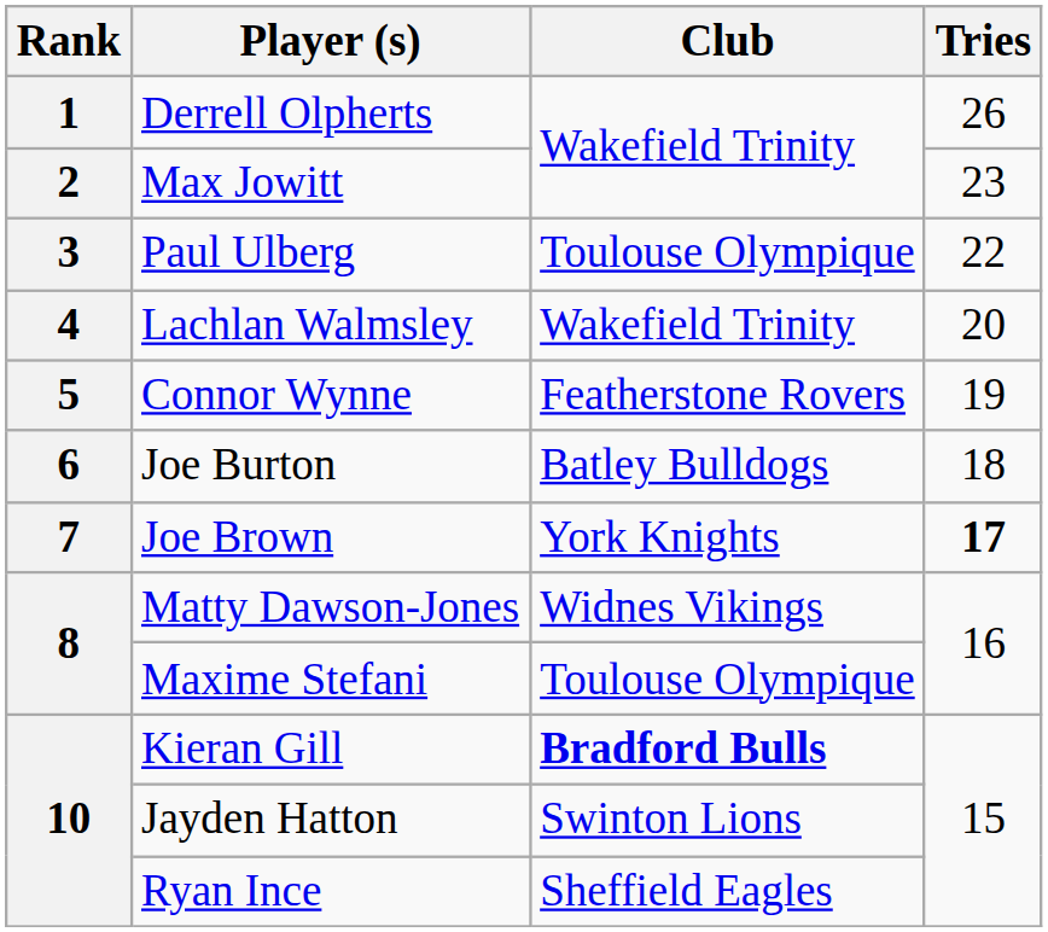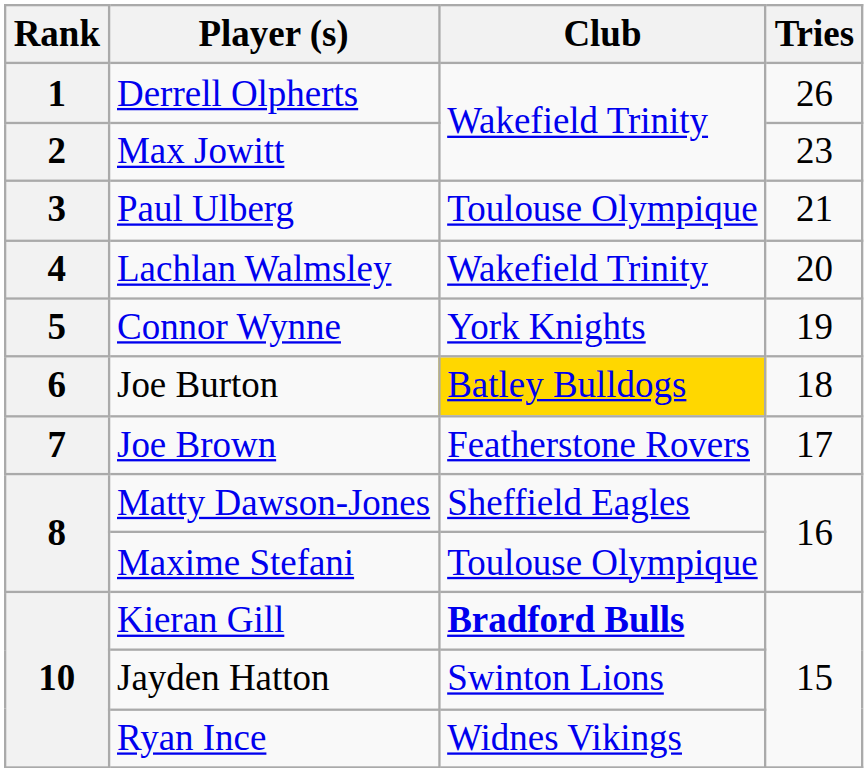Paul Ulberg | Tries: 22 -> 21
Connor Wynne | Club: Featherstone Rovers -> York Knights
Joe Burton | Club: no background -> gold background
Joe Brown | Club: York Knights -> Featherstone Rovers
Joe Brown | Tries: bold -> normal
Matty Dawson-Jones | Club: Widnes Vikings -> Sheffield Eagles
Ryan Ince | Club: Sheffield Eagles -> Widnes Vikings
